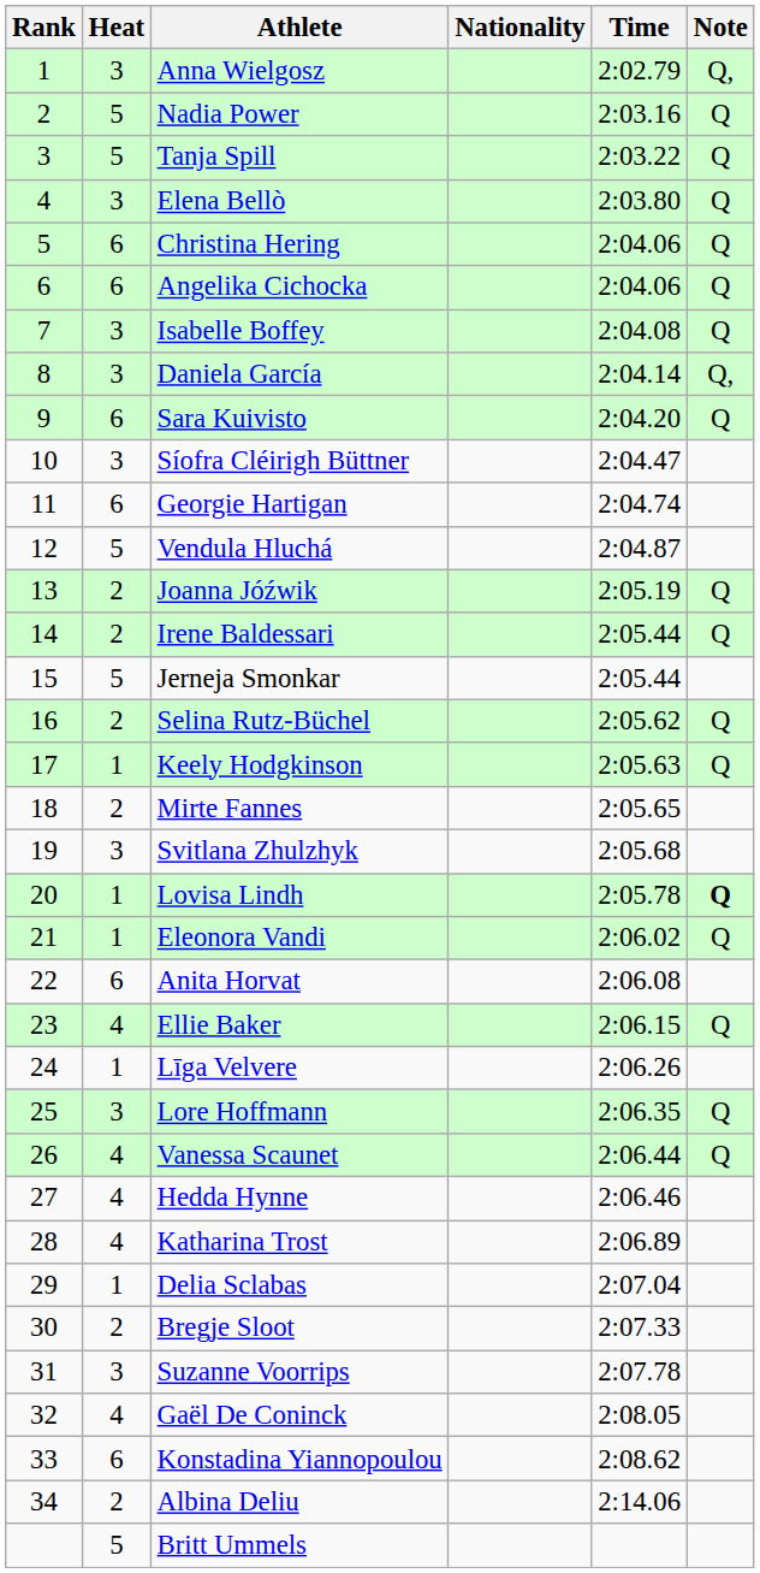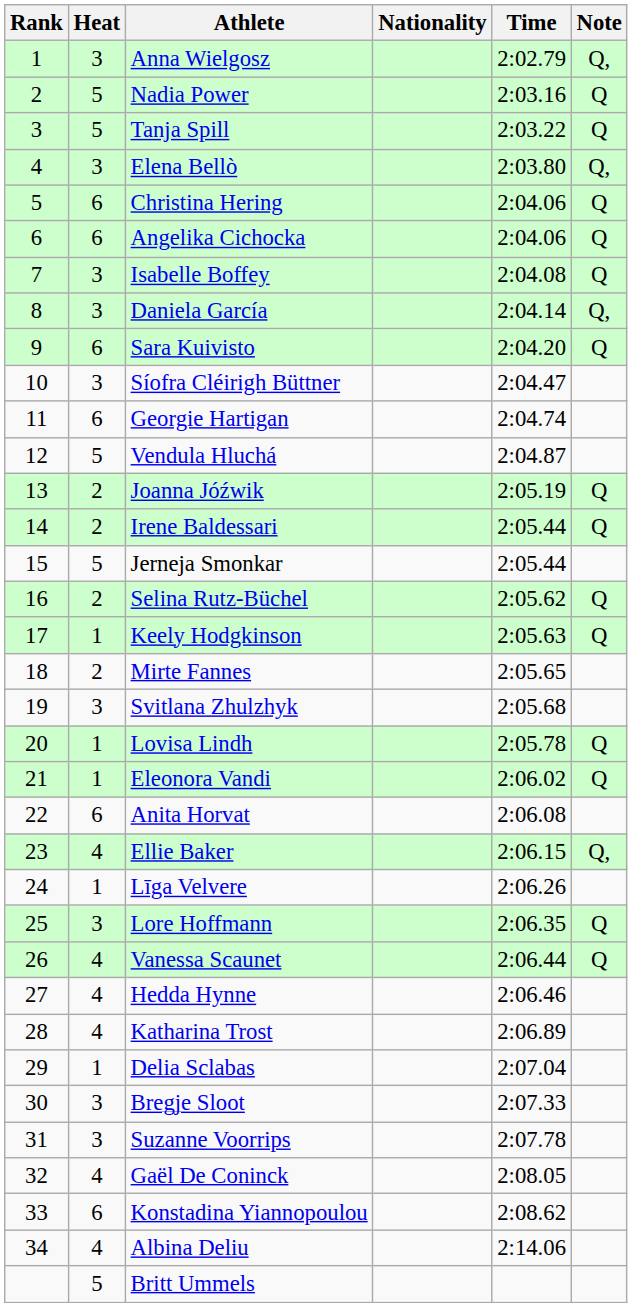Elena Bellò | Note: Q -> Q,
Lovisa Lindh | Note: bold -> normal
Ellie Baker | Note: Q -> Q,
Bregje Sloot | Heat: 2 -> 3
Albina Deliu | Heat: 2 -> 4
